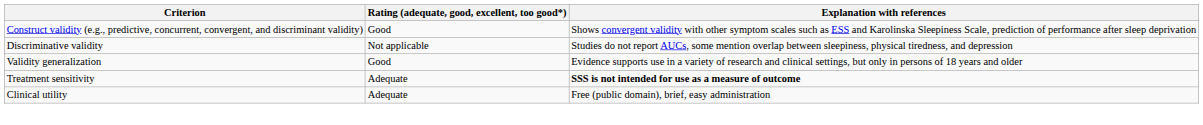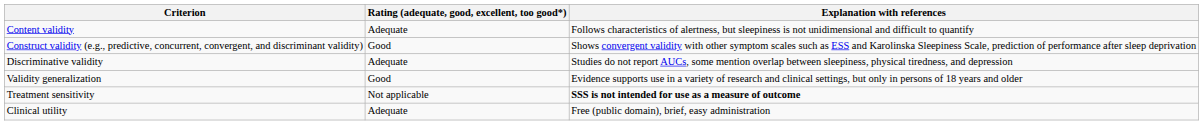+ row: Content validity | Adequate | Follows characteristics of alertness, but sleepiness is not unidimensional and difficult to quantify
Discriminative validity | Rating (adequate, good, excellent, too good*): Not applicable -> Adequate
Treatment sensitivity | Rating (adequate, good, excellent, too good*): Adequate -> Not applicable
